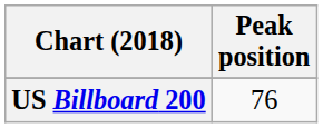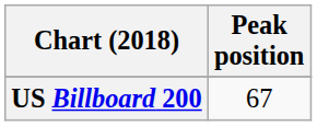US Billboard 200 | Peak position: 76 -> 67
